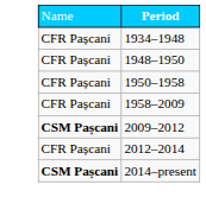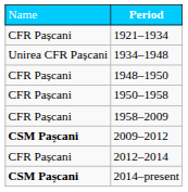+ row: CFR Pașcani | 1921–1934
1934–1948 | column 1: CFR Pașcani -> Unirea CFR Pașcani
